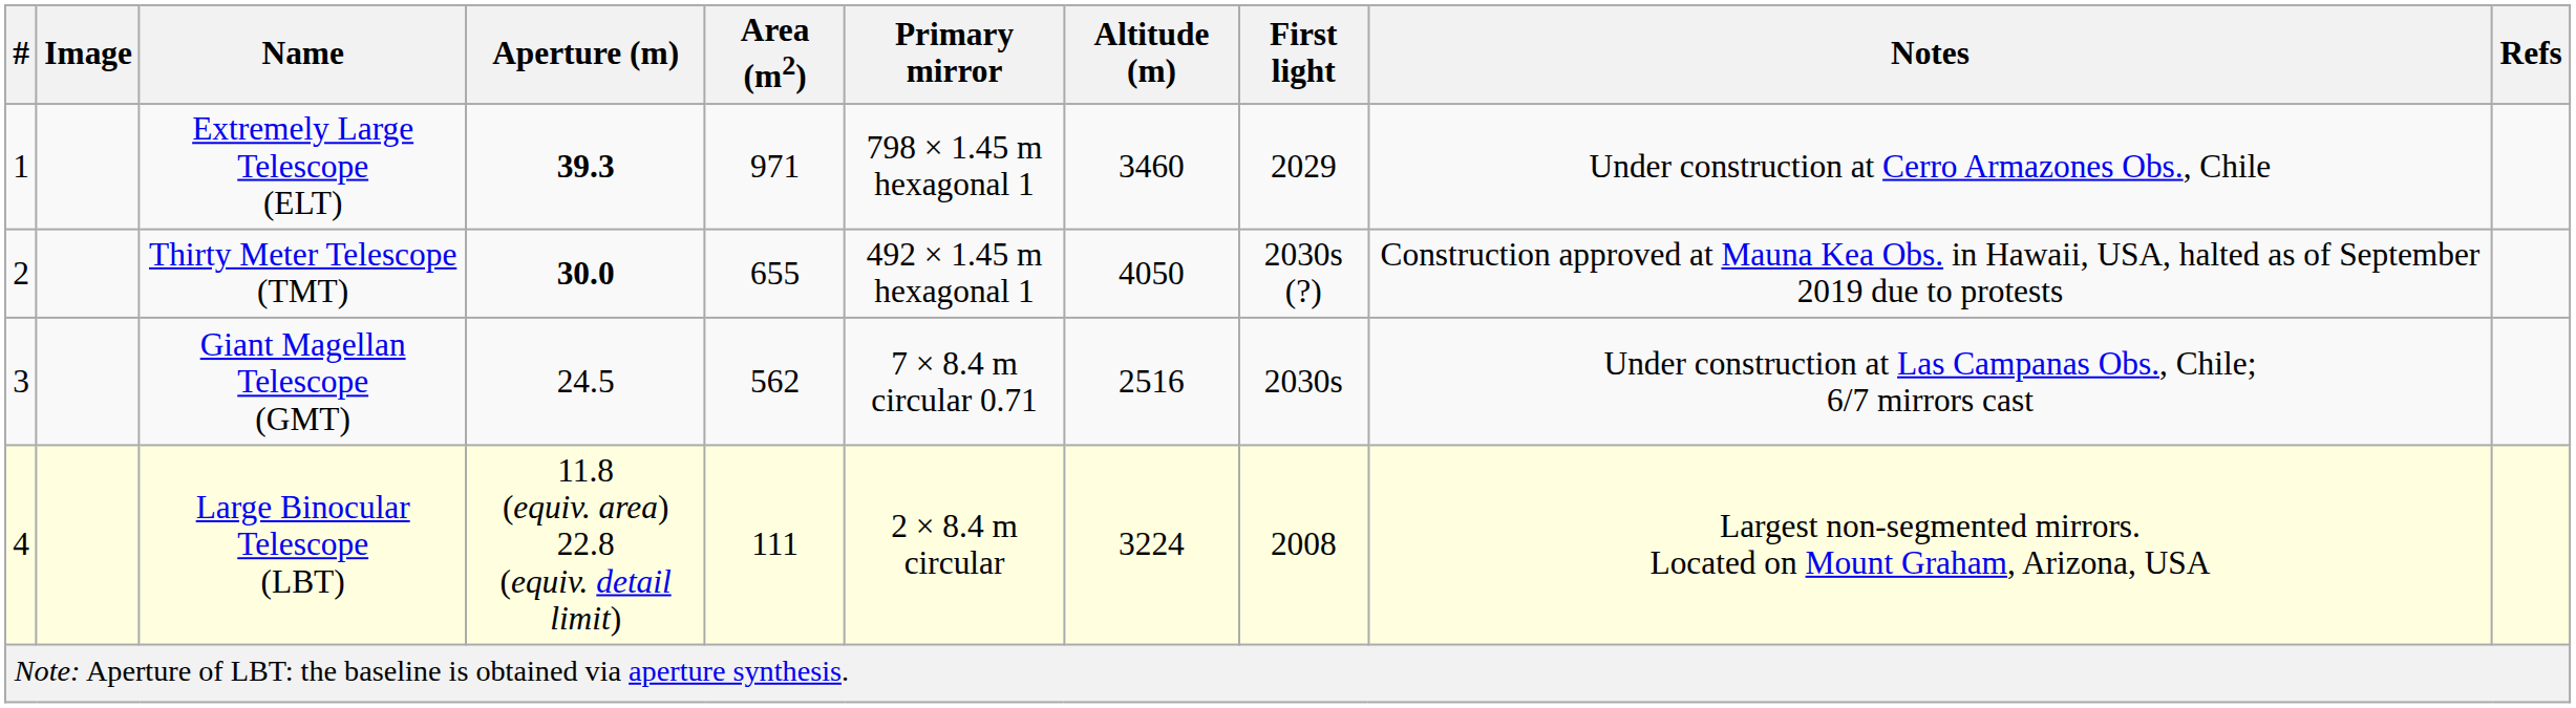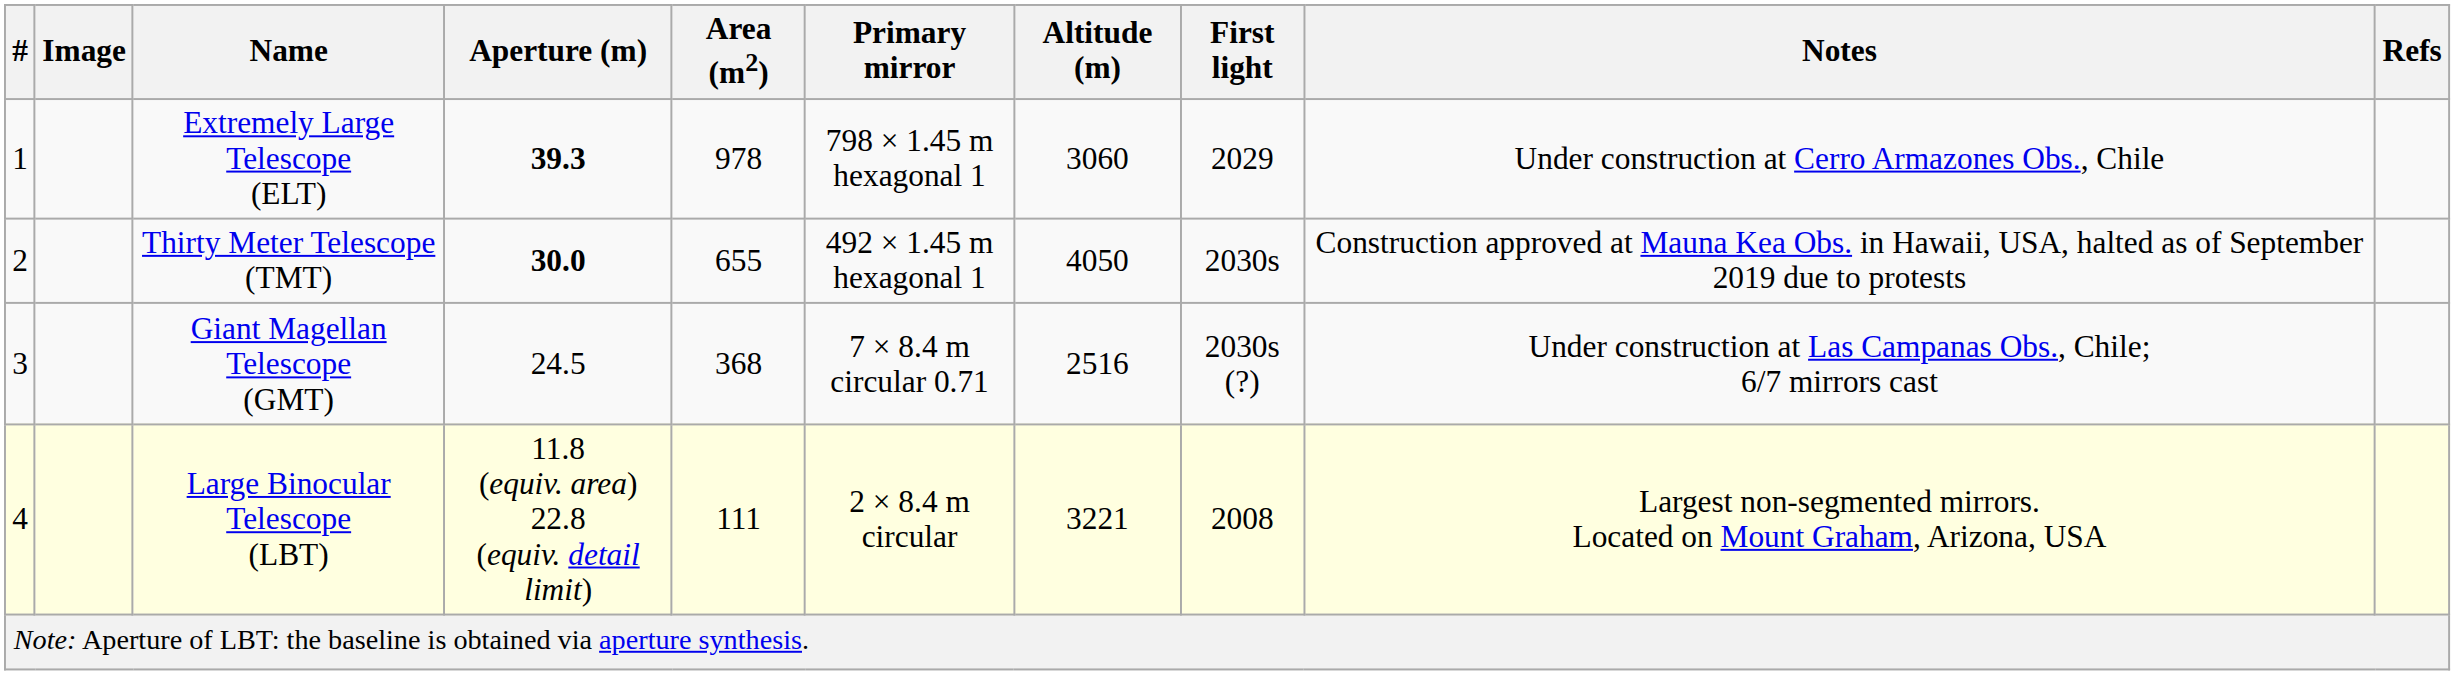Extremely Large Telescope (ELT) | Area (m2): 971 -> 978
Extremely Large Telescope (ELT) | Altitude (m): 3460 -> 3060
Thirty Meter Telescope (TMT) | First light: 2030s (?) -> 2030s
Giant Magellan Telescope (GMT) | Area (m2): 562 -> 368
Giant Magellan Telescope (GMT) | First light: 2030s -> 2030s (?)
Large Binocular Telescope (LBT) | Altitude (m): 3224 -> 3221
